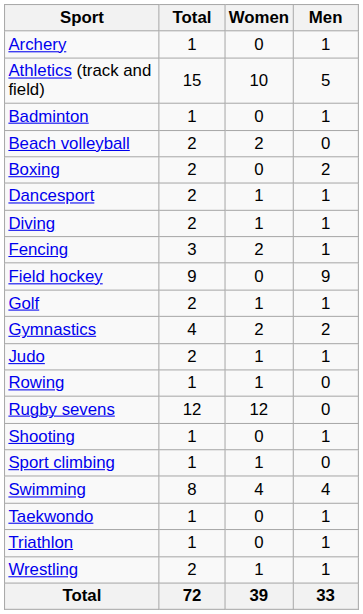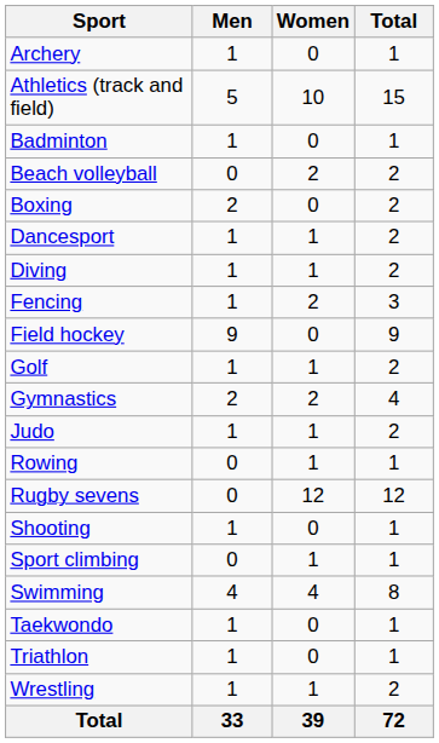columns swapped: Men <-> Total
